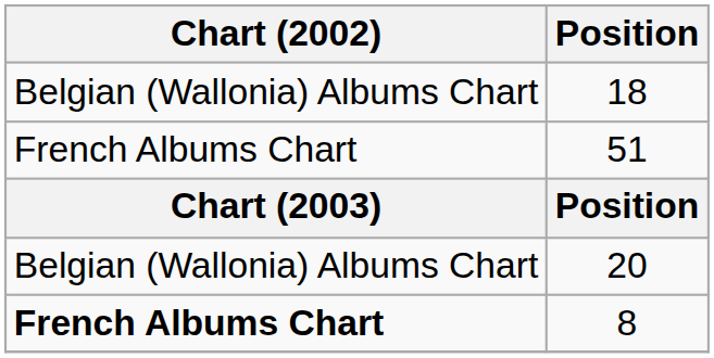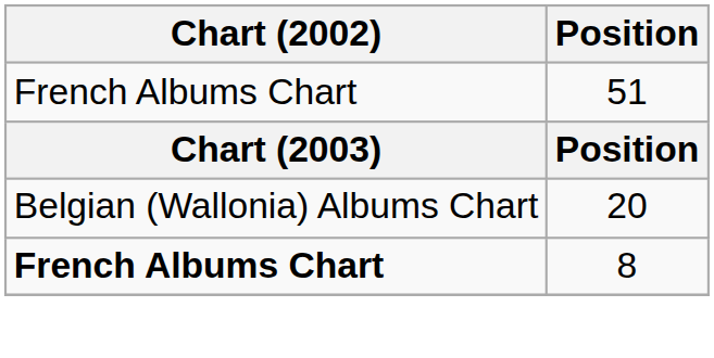- row: Belgian (Wallonia) Albums Chart | 18
